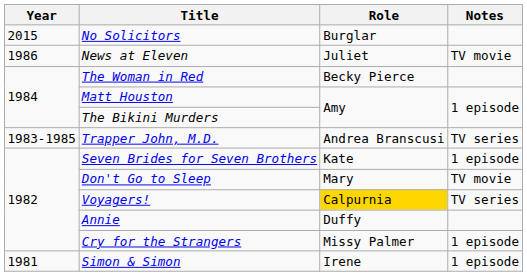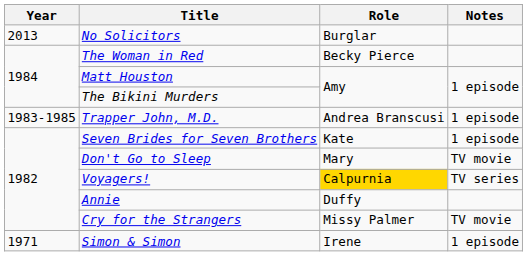No Solicitors | Year: 2015 -> 2013
- row: 1986 | News at Eleven | Juliet | TV movie
Trapper John, M.D. | Notes: TV series -> 1 episode
Cry for the Strangers | Notes: 1 episode -> TV movie
Simon & Simon | Year: 1981 -> 1971
